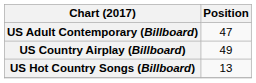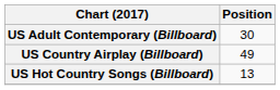US Adult Contemporary (Billboard) | Position: 47 -> 30
